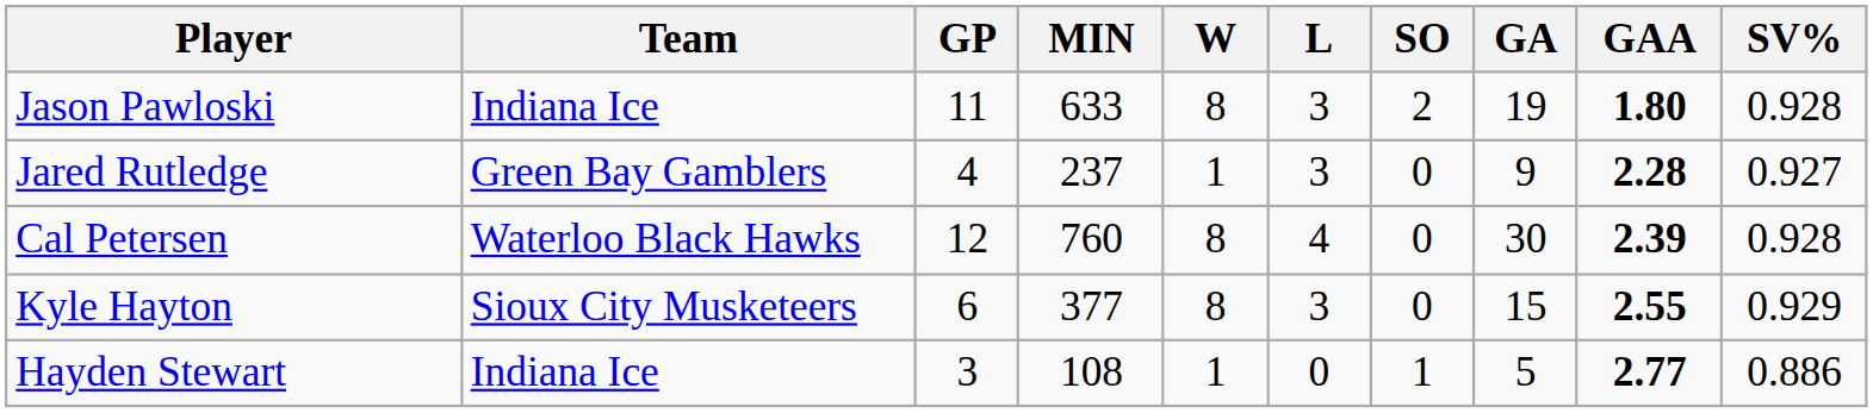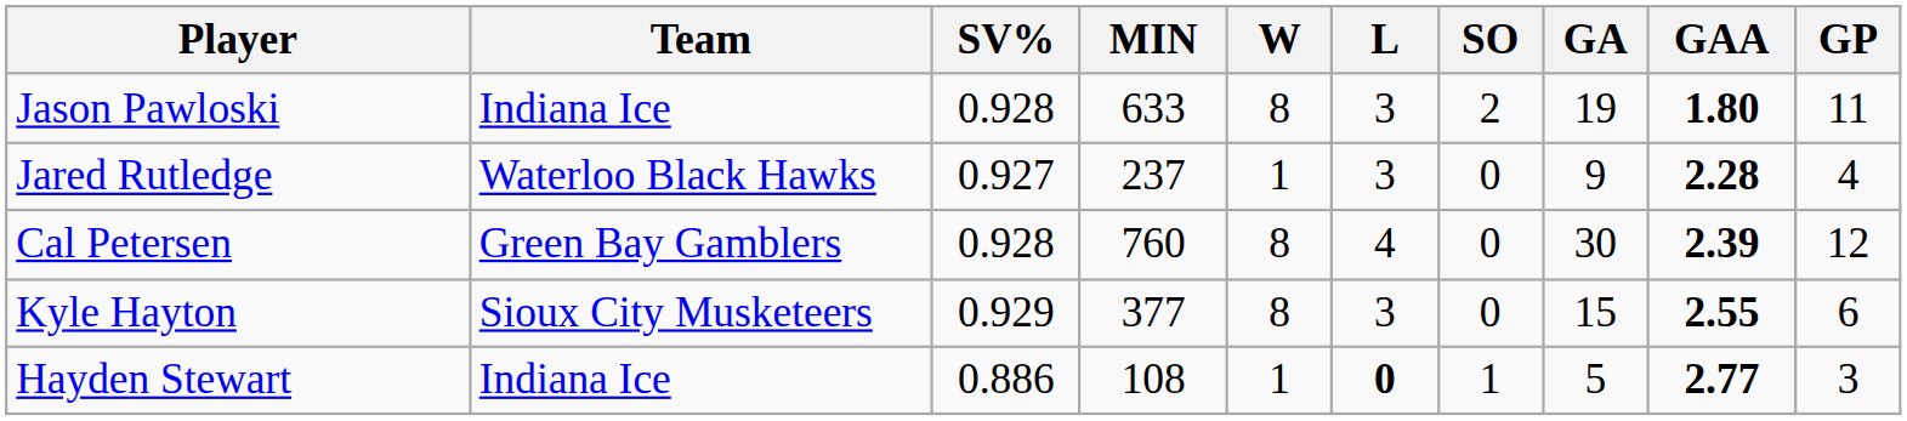columns swapped: GP <-> SV%
Jared Rutledge | Team: Green Bay Gamblers -> Waterloo Black Hawks
Cal Petersen | Team: Waterloo Black Hawks -> Green Bay Gamblers
Hayden Stewart | L: normal -> bold
